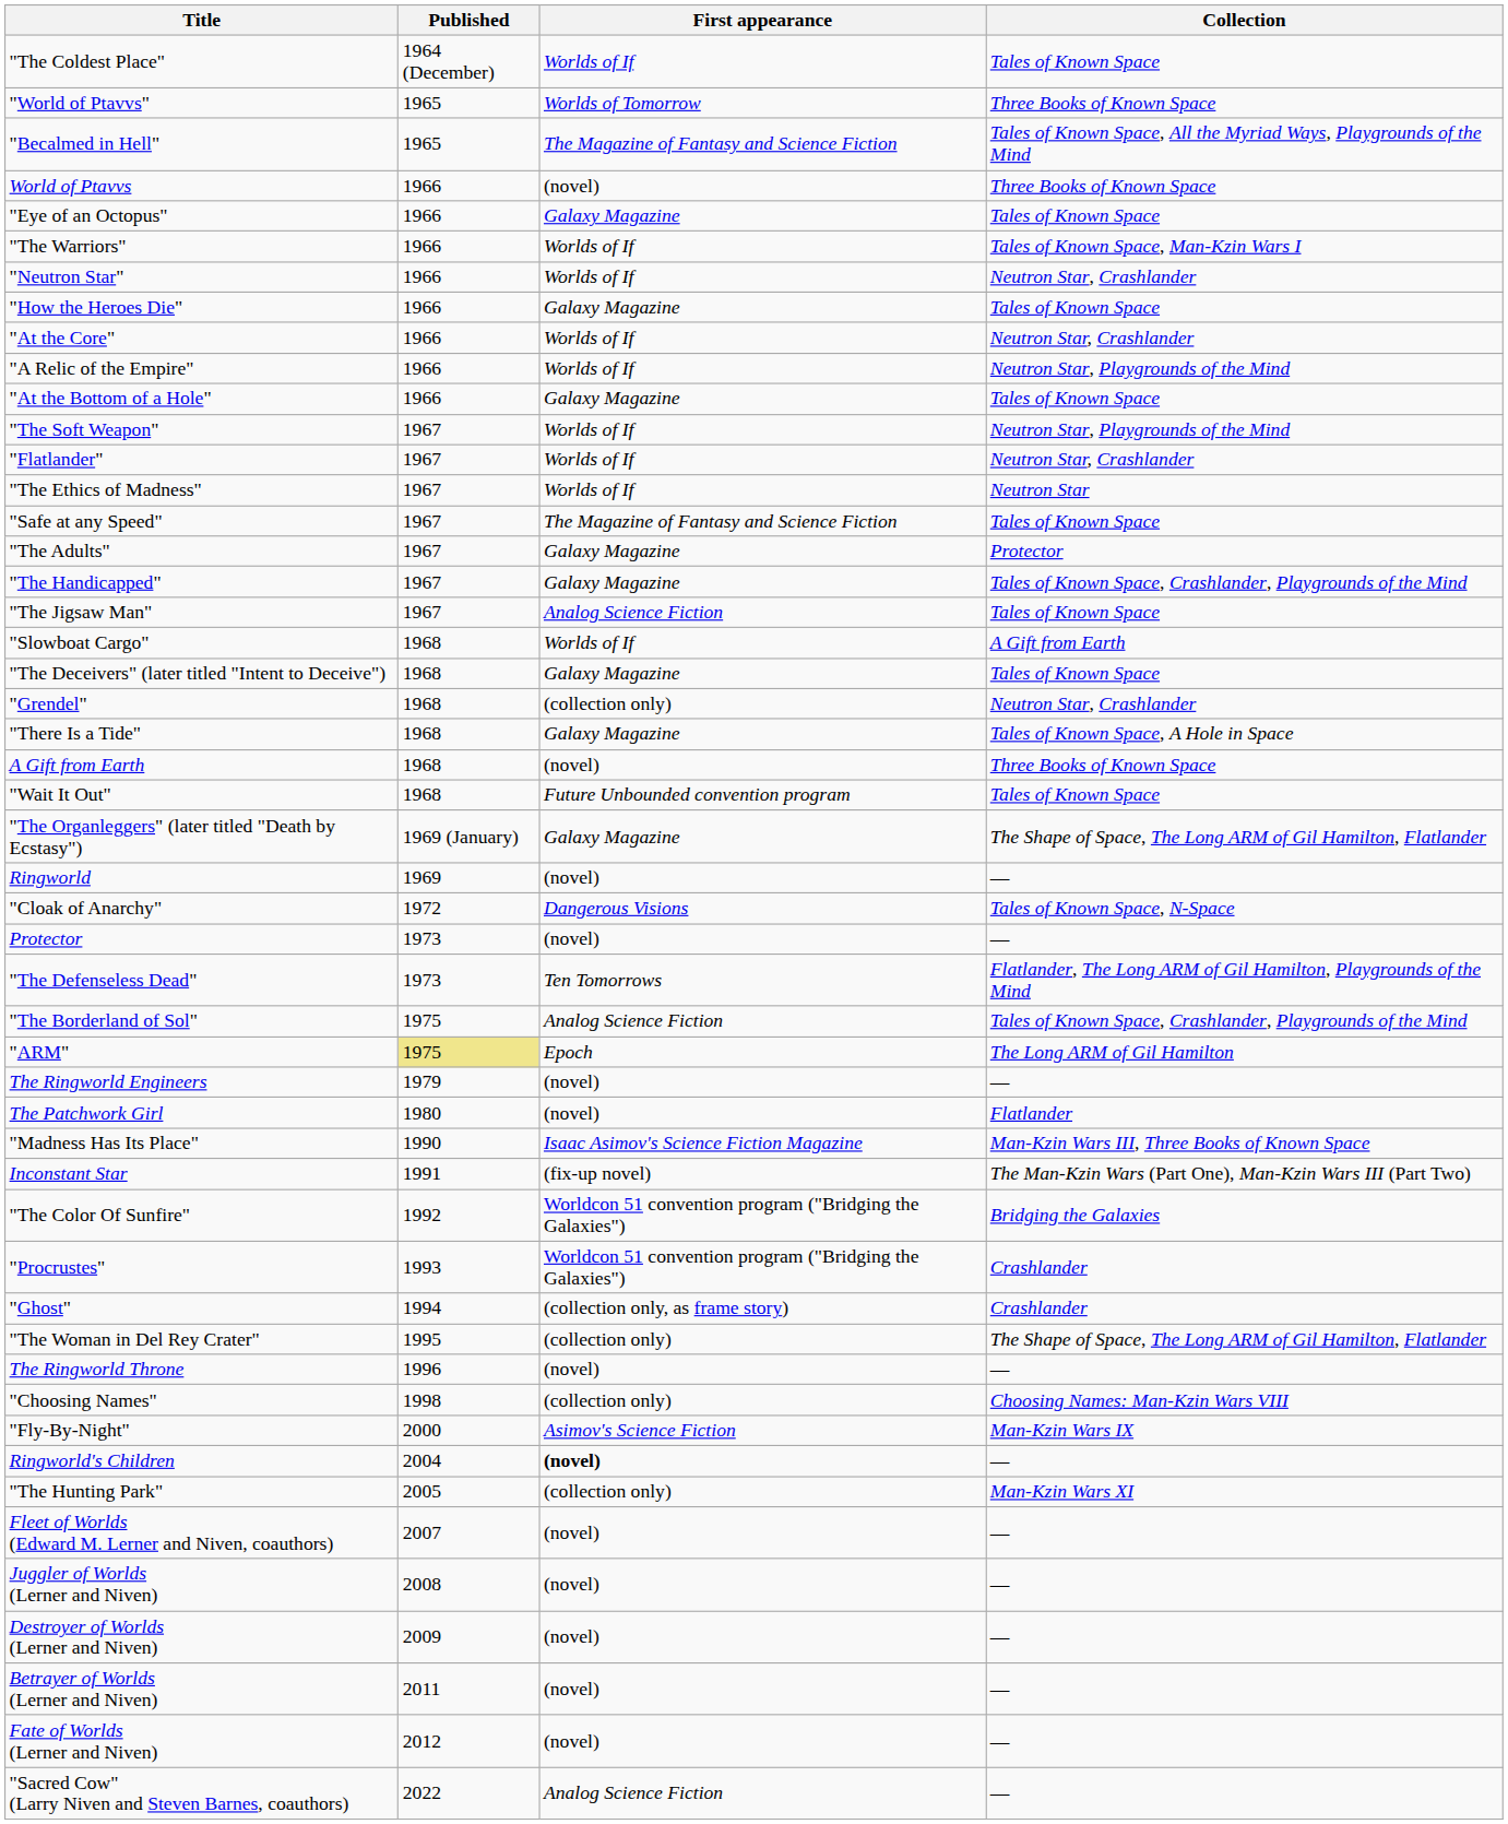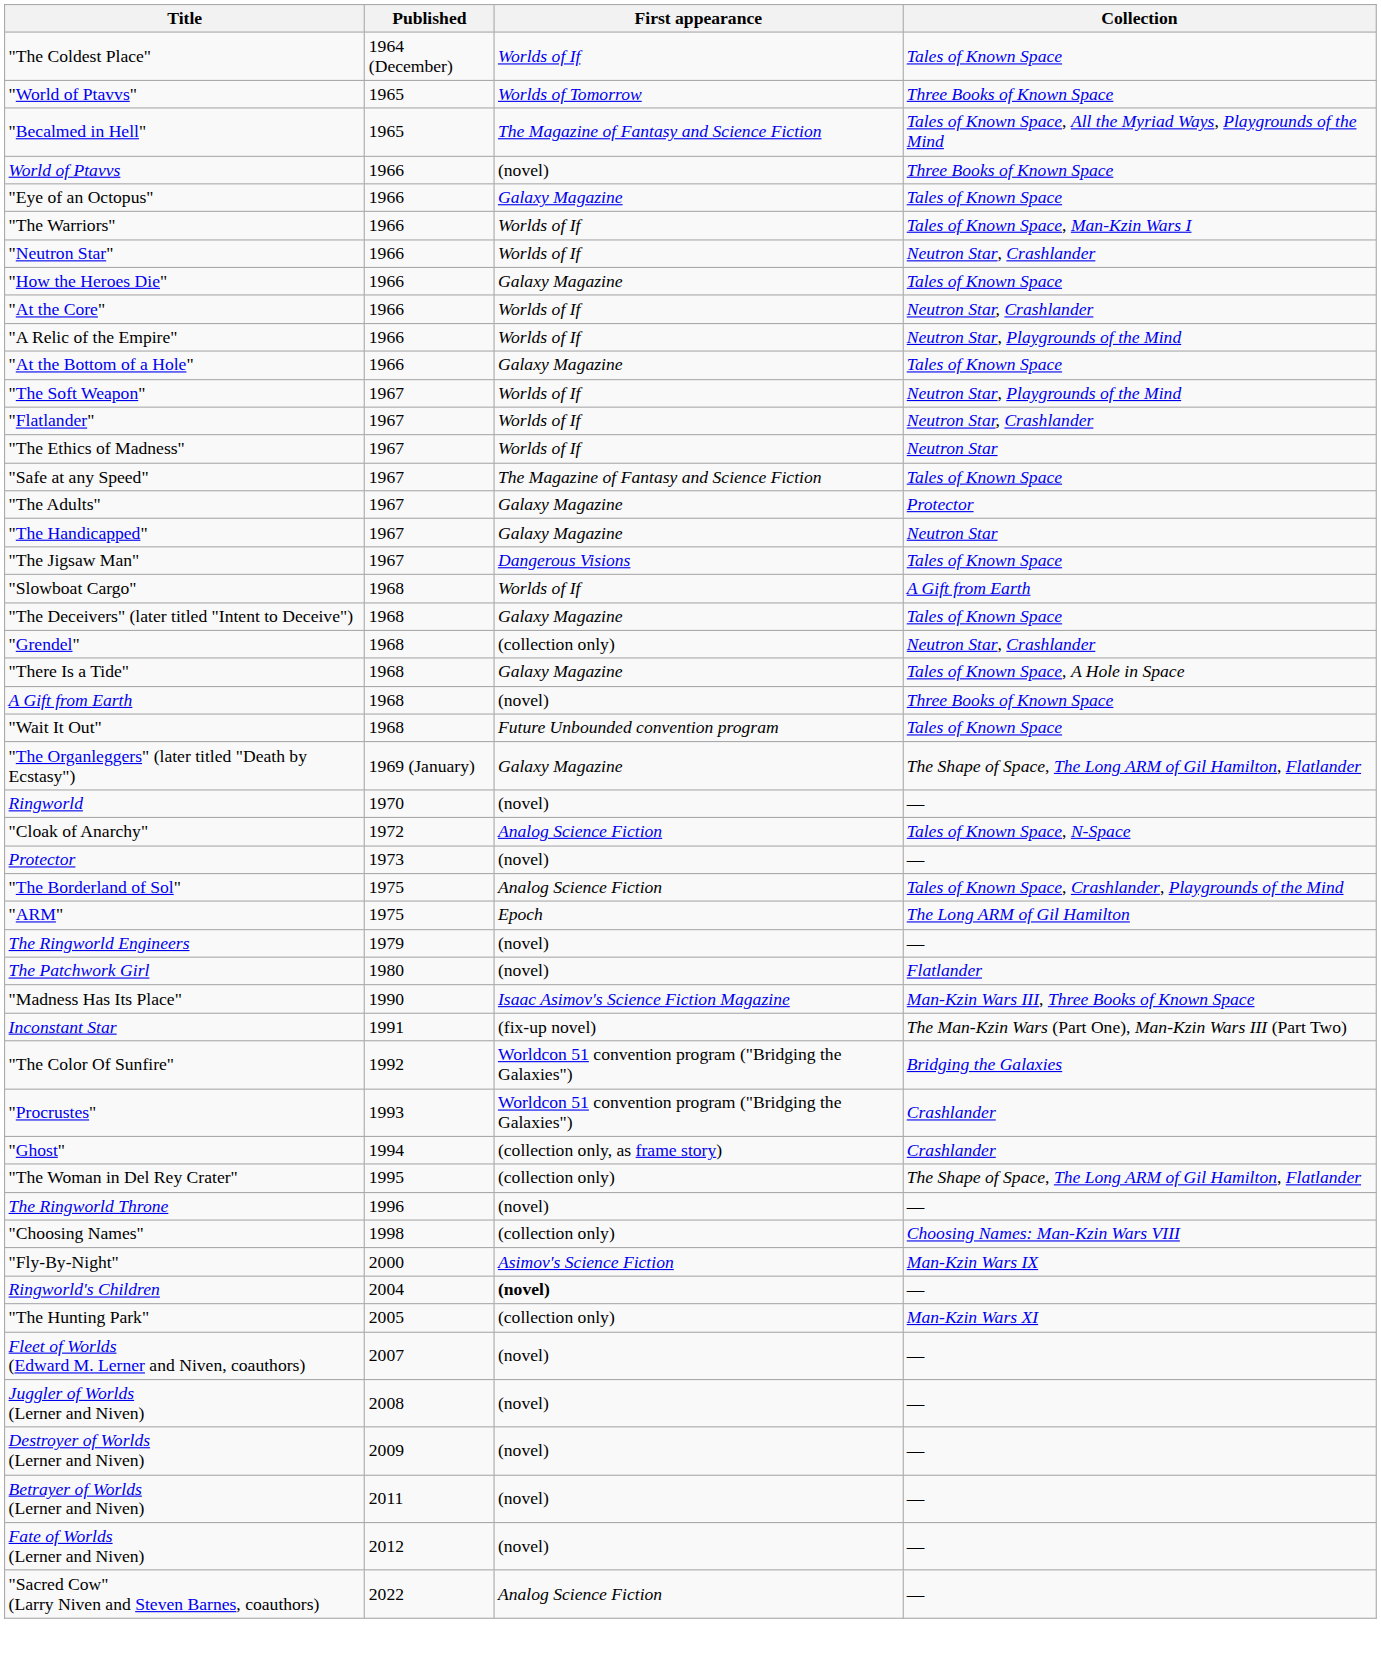"The Handicapped" | Collection: Tales of Known Space, Crashlander, Playgrounds of the Mind -> Neutron Star
"The Jigsaw Man" | First appearance: Analog Science Fiction -> Dangerous Visions
Ringworld | Published: 1969 -> 1970
"Cloak of Anarchy" | First appearance: Dangerous Visions -> Analog Science Fiction
- row: "The Defenseless Dead" | 1973 | Ten Tomorrows | Flatlander, The Long ARM of Gil Hamilton, Playgrounds of the Mind
"ARM" | Published: khaki background -> no background
